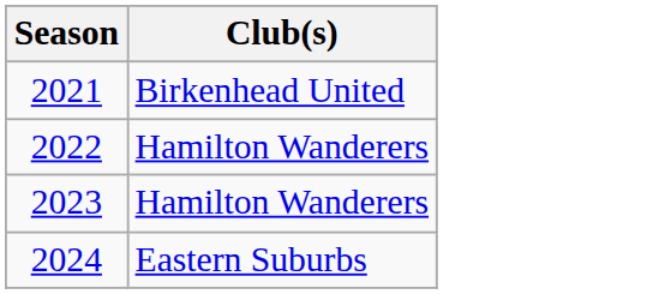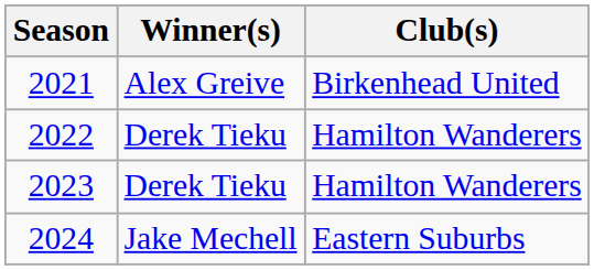+ column: Winner(s) | Alex Greive | Derek Tieku | Derek Tieku | Jake Mechell
